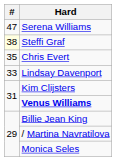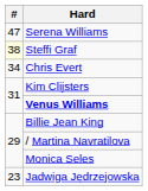Chris Evert | #: 35 -> 34
- row: 33 | Lindsay Davenport
+ row: 23 | Jadwiga Jędrzejowska
